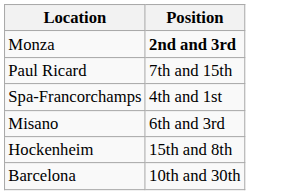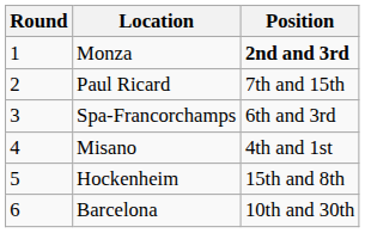+ column: Round | 1 | 2 | 3 | 4 | 5 | 6
Spa-Francorchamps | Position: 4th and 1st -> 6th and 3rd
Misano | Position: 6th and 3rd -> 4th and 1st
